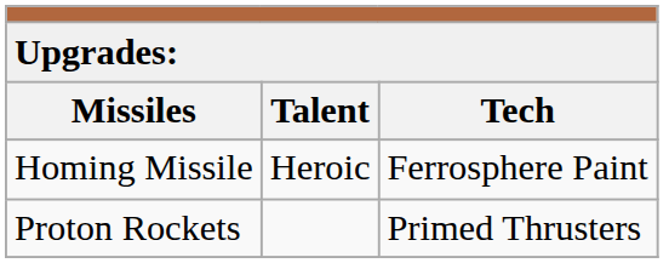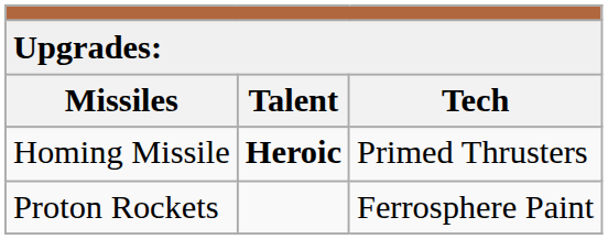Homing Missile | column 2: normal -> bold
Homing Missile | column 3: Ferrosphere Paint -> Primed Thrusters
Proton Rockets | column 3: Primed Thrusters -> Ferrosphere Paint
